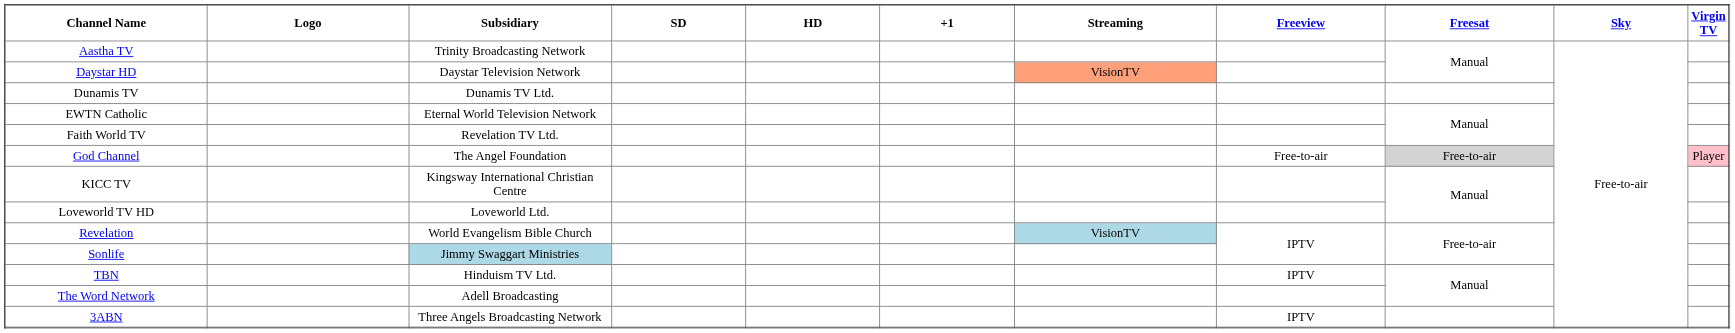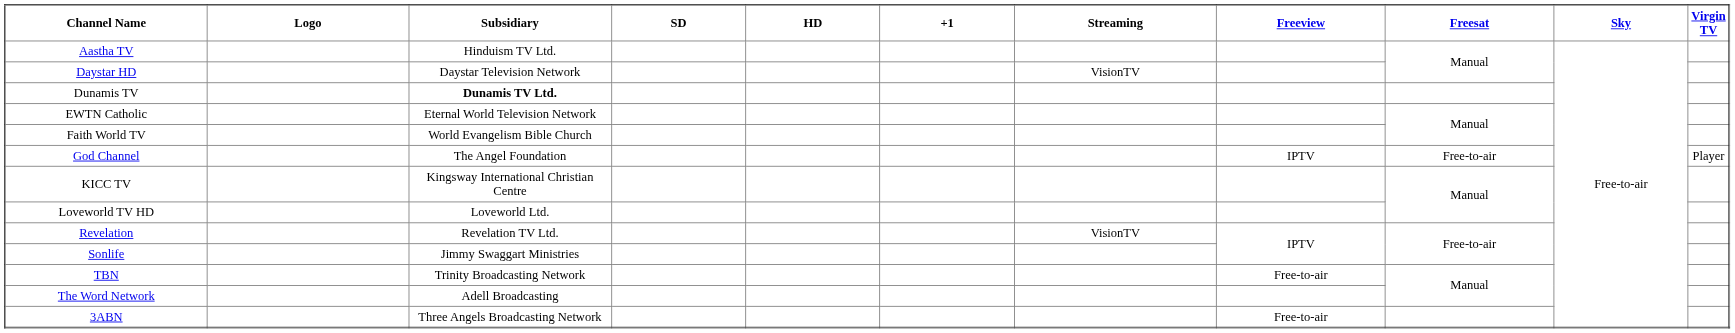Aastha TV | Subsidiary: Trinity Broadcasting Network -> Hinduism TV Ltd.
Daystar HD | Streaming: lightsalmon background -> no background
Dunamis TV | Subsidiary: normal -> bold
Faith World TV | Subsidiary: Revelation TV Ltd. -> World Evangelism Bible Church
God Channel | Freeview: Free-to-air -> IPTV
God Channel | Freesat: lightgrey background -> no background
God Channel | Virgin TV: pink background -> no background
Revelation | Subsidiary: World Evangelism Bible Church -> Revelation TV Ltd.
Revelation | Streaming: lightblue background -> no background
Sonlife | Subsidiary: lightblue background -> no background
TBN | Subsidiary: Hinduism TV Ltd. -> Trinity Broadcasting Network
TBN | Freeview: IPTV -> Free-to-air
3ABN | Freeview: IPTV -> Free-to-air
